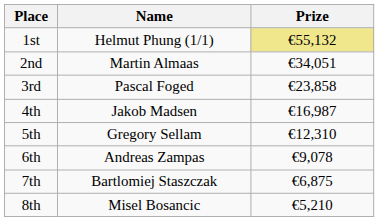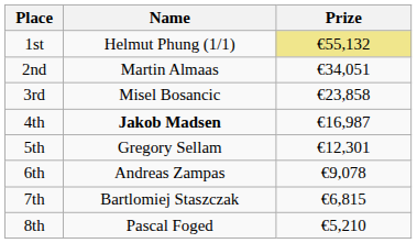3rd | Name: Pascal Foged -> Misel Bosancic
4th | Name: normal -> bold
5th | Prize: €12,310 -> €12,301
7th | Prize: €6,875 -> €6,815
8th | Name: Misel Bosancic -> Pascal Foged
